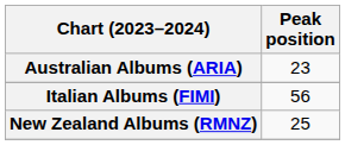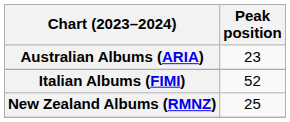Italian Albums (FIMI) | Peak position: 56 -> 52
